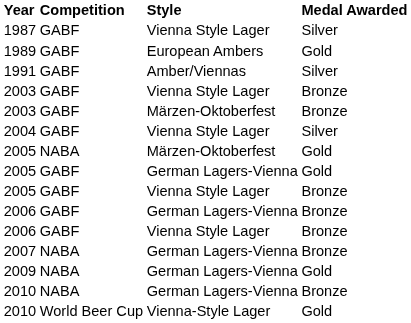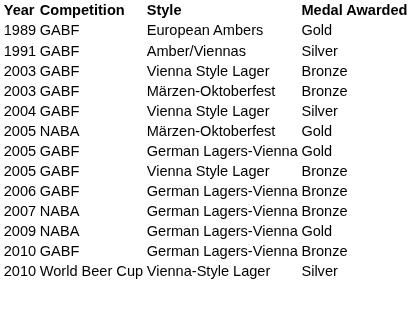- row: 1987 | GABF | Vienna Style Lager | Silver
- row: 2006 | GABF | Vienna Style Lager | Bronze
2010 / German Lagers-Vienna | Competition: NABA -> GABF
2010 / Vienna-Style Lager | Medal Awarded: Gold -> Silver
